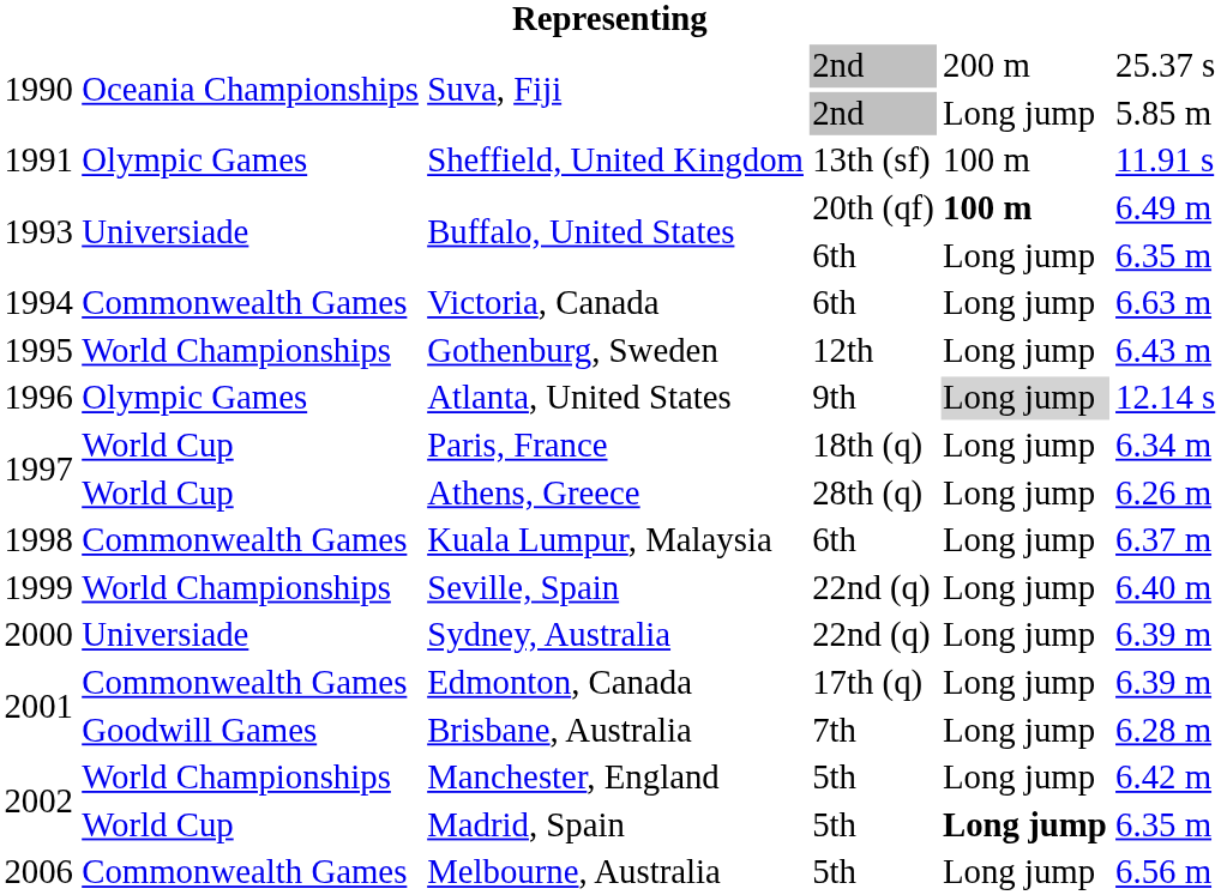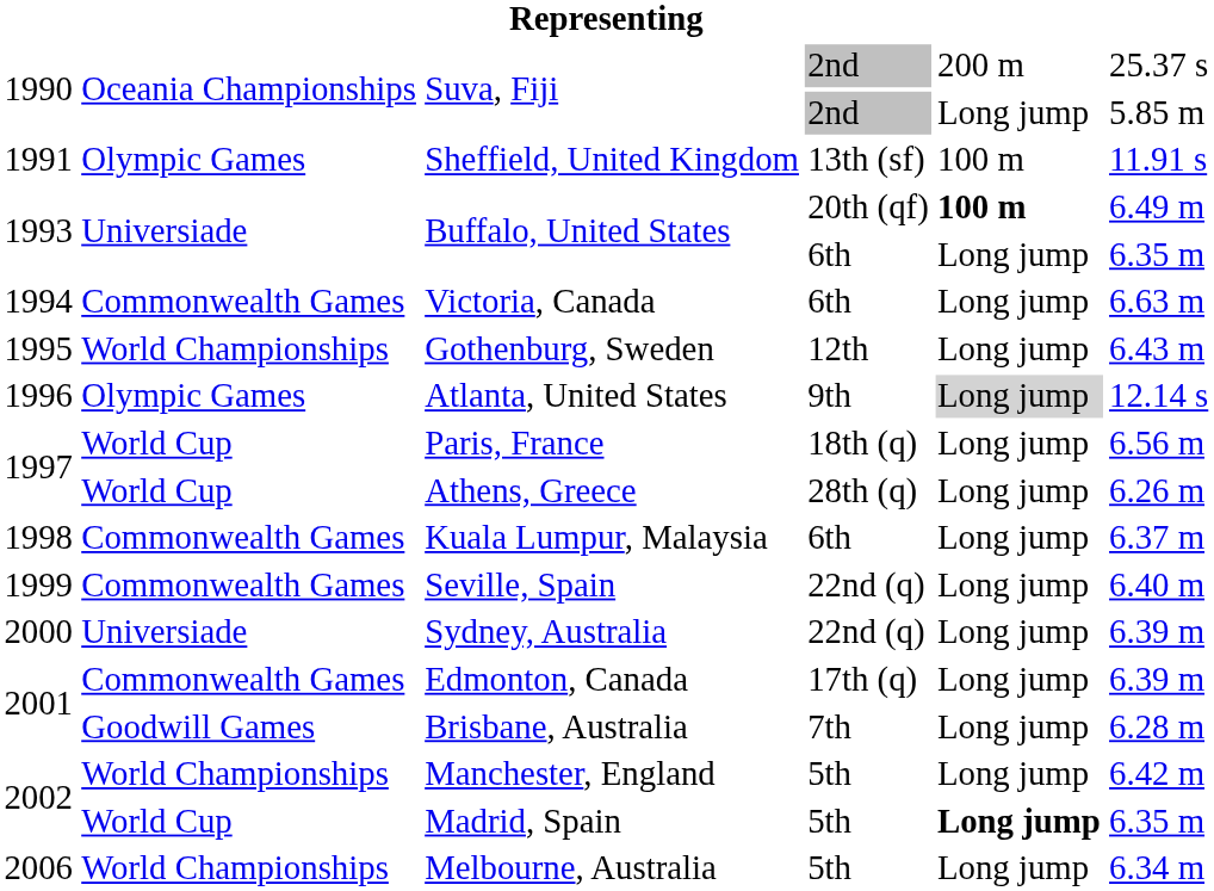Paris, France | column 6: 6.34 m -> 6.56 m
Seville, Spain | column 2: World Championships -> Commonwealth Games
Melbourne, Australia | column 2: Commonwealth Games -> World Championships
Melbourne, Australia | column 6: 6.56 m -> 6.34 m
